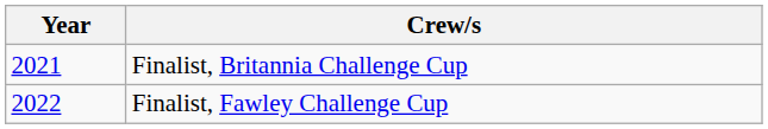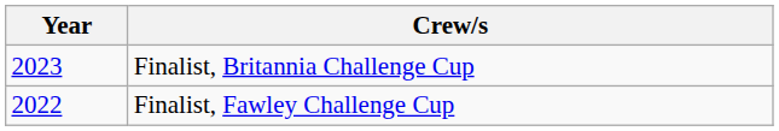Finalist, Britannia Challenge Cup | Year: 2021 -> 2023
